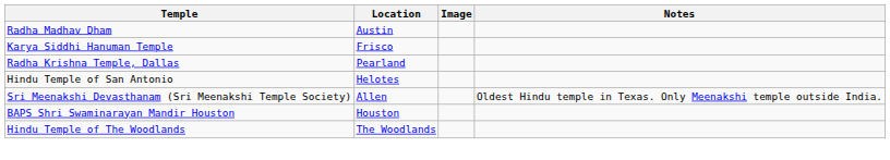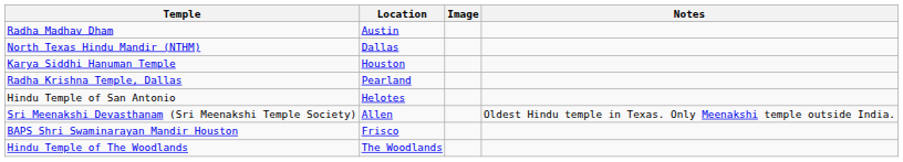+ row: North Texas Hindu Mandir (NTHM) | Dallas
Karya Siddhi Hanuman Temple | Location: Frisco -> Houston
BAPS Shri Swaminarayan Mandir Houston | Location: Houston -> Frisco
